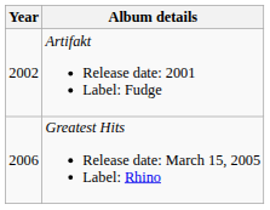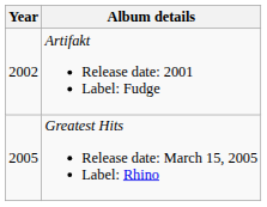Greatest Hits Release date: March 15, 2005 Label: Rhino | Year: 2006 -> 2005
